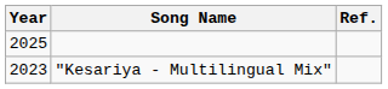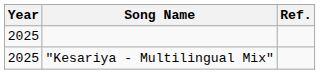"Kesariya - Multilingual Mix" | Year: 2023 -> 2025
